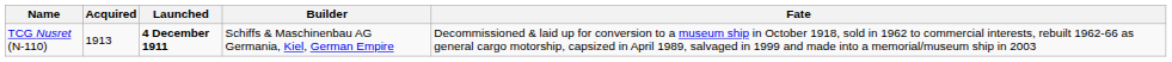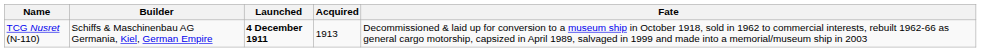columns swapped: Builder <-> Acquired
